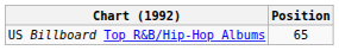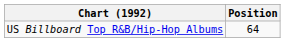US Billboard Top R&B/Hip-Hop Albums | Position: 65 -> 64
